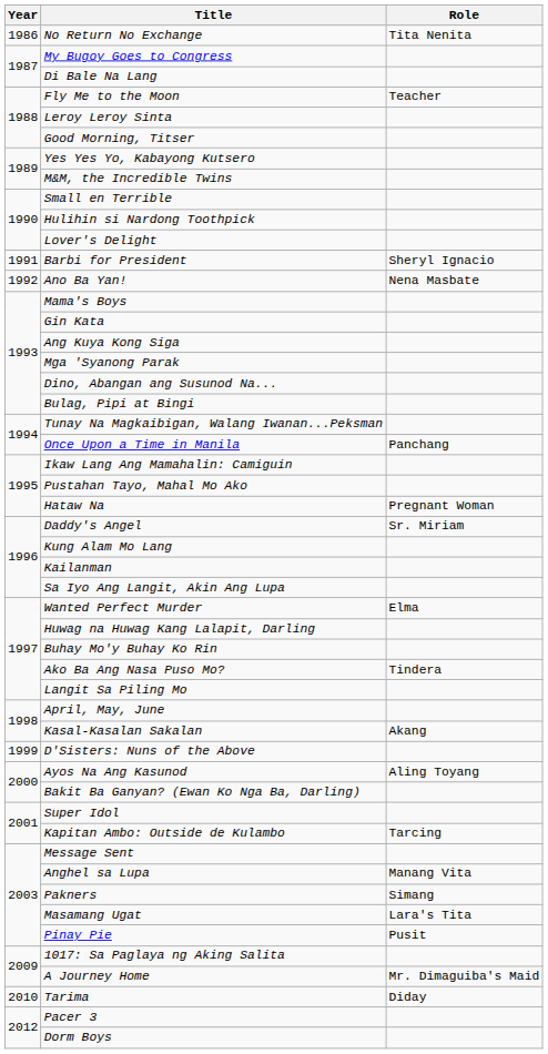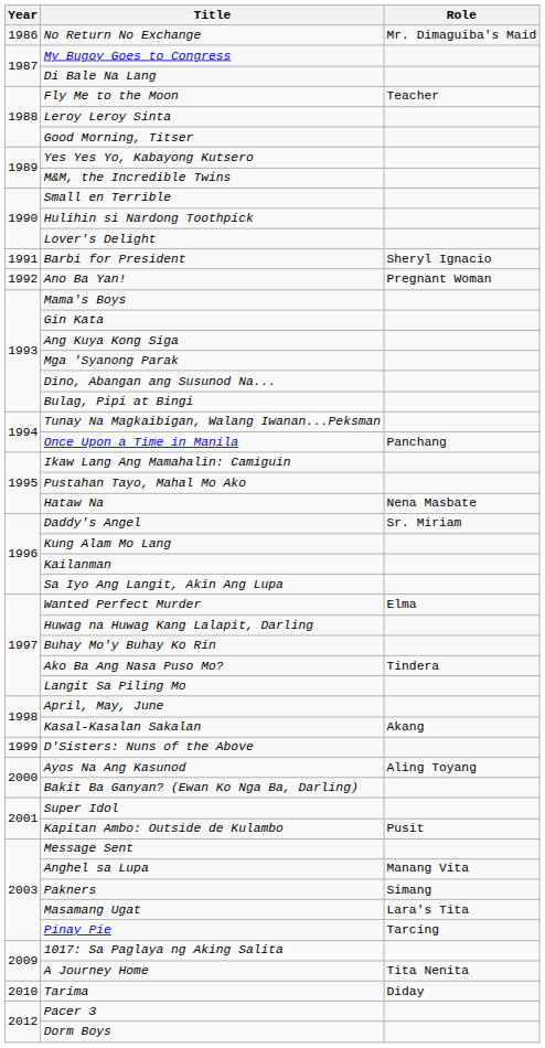No Return No Exchange | Role: Tita Nenita -> Mr. Dimaguiba's Maid
Ano Ba Yan! | Role: Nena Masbate -> Pregnant Woman
Hataw Na | Role: Pregnant Woman -> Nena Masbate
Kapitan Ambo: Outside de Kulambo | Role: Tarcing -> Pusit
Pinay Pie | Role: Pusit -> Tarcing
A Journey Home | Role: Mr. Dimaguiba's Maid -> Tita Nenita
